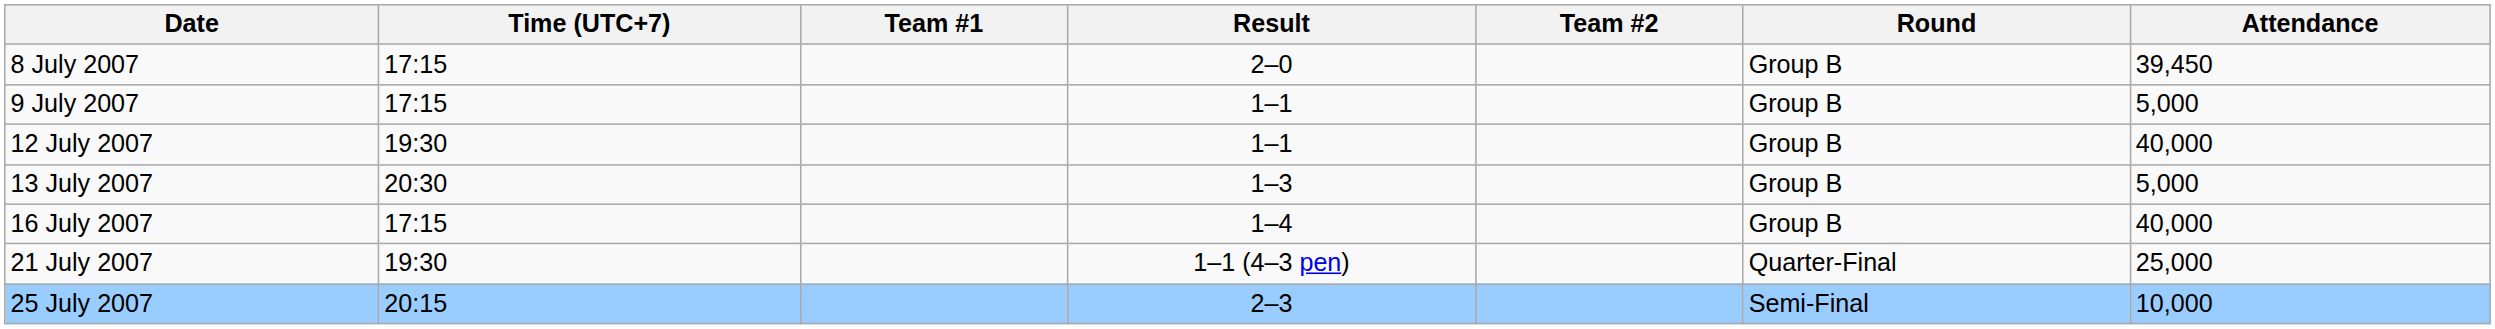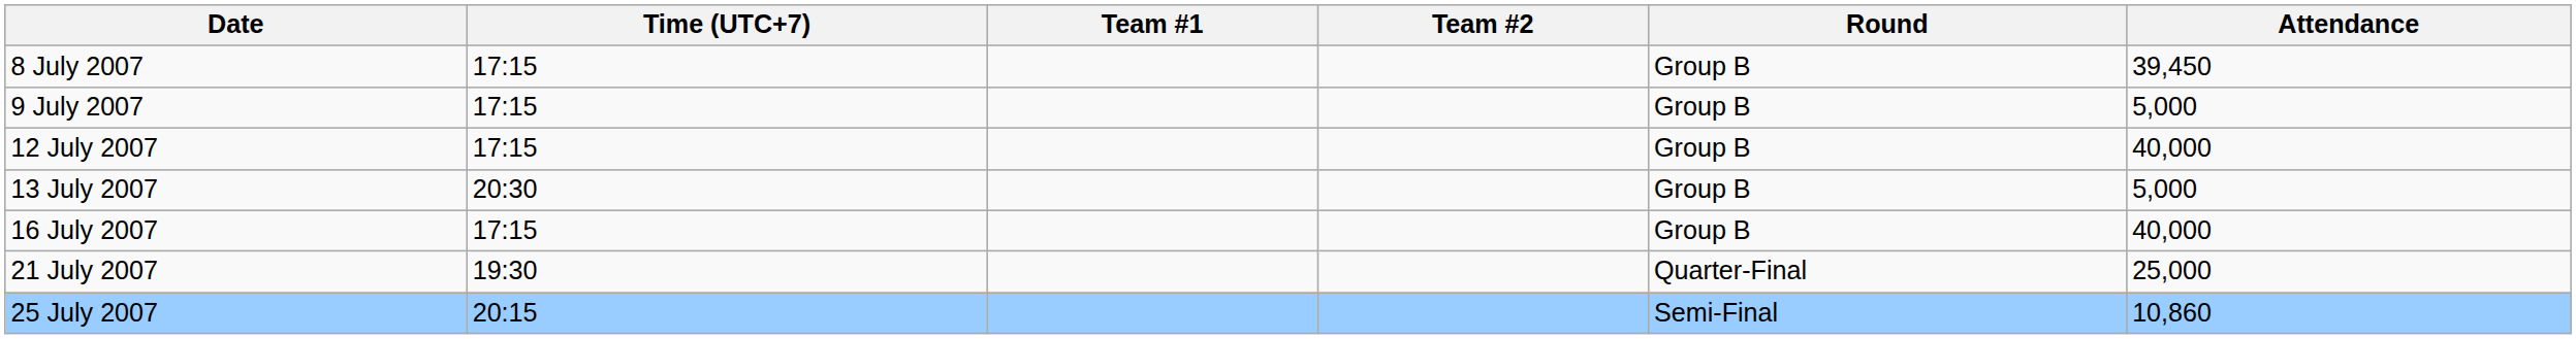- column: Result | 2–0 | 1–1 | 1–1 | 1–3 | 1–4 | 1–1 (4–3 pen) | 2–3
12 July 2007 | Time (UTC+7): 19:30 -> 17:15
25 July 2007 | Attendance: 10,000 -> 10,860
